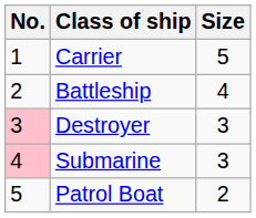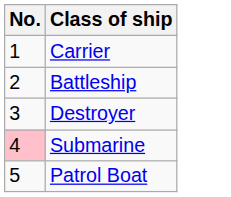- column: Size | 5 | 4 | 3 | 3 | 2
Destroyer | No.: pink background -> no background
